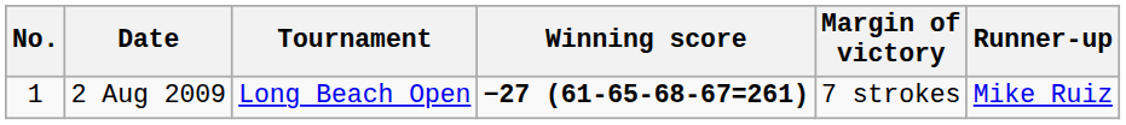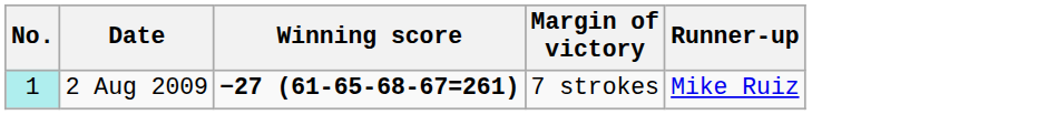- column: Tournament | Long Beach Open
2 Aug 2009 | No.: no background -> paleturquoise background
